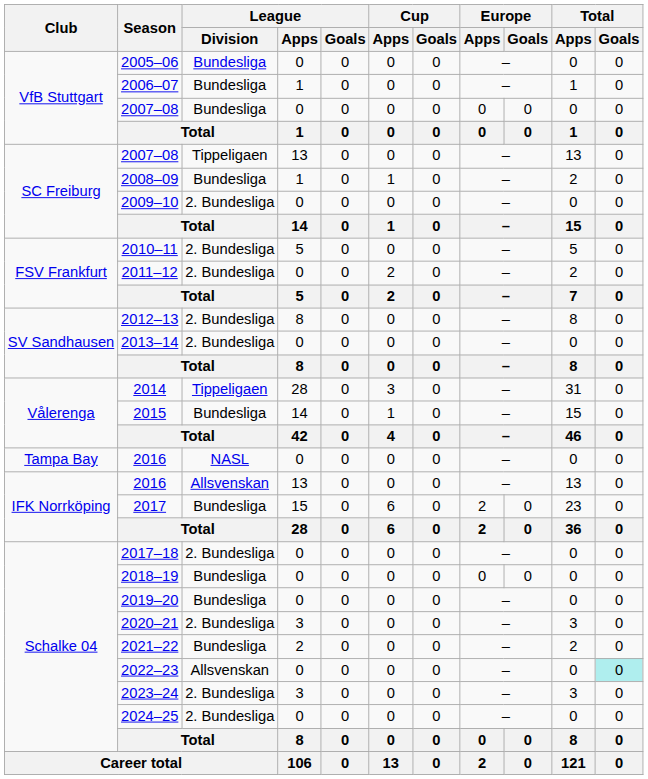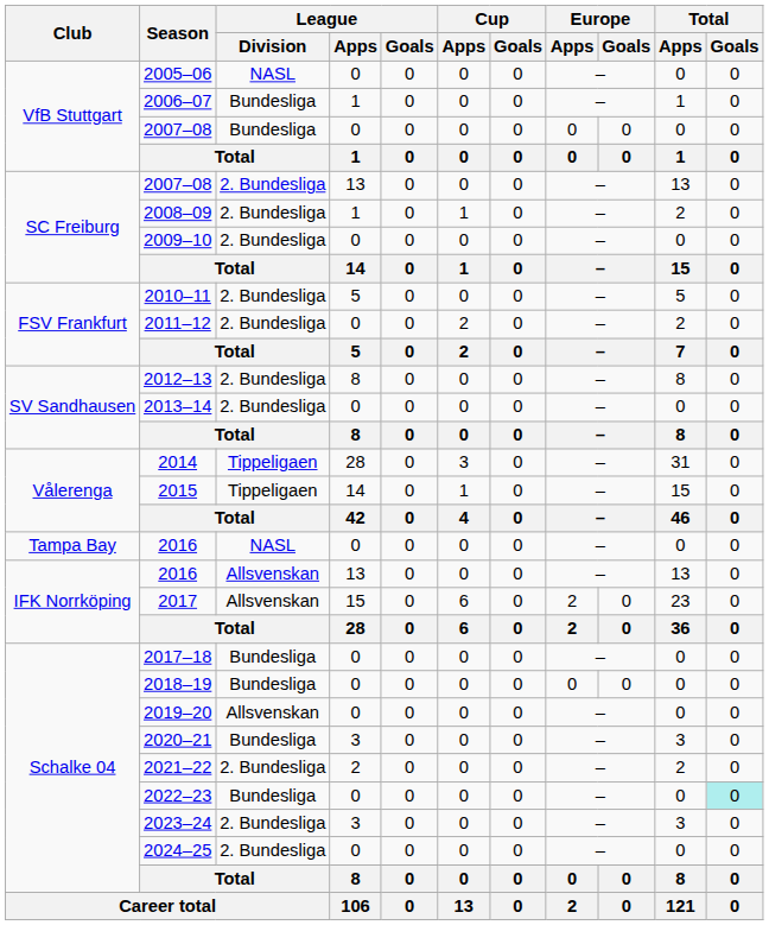2005–06 | League / Division: Bundesliga -> NASL
2007–08 / 13 | League / Division: Tippeligaen -> 2. Bundesliga
2008–09 | League / Division: Bundesliga -> 2. Bundesliga
2015 | League / Division: Bundesliga -> Tippeligaen
2017 | League / Division: Bundesliga -> Allsvenskan
2017–18 | League / Division: 2. Bundesliga -> Bundesliga
2019–20 | League / Division: Bundesliga -> Allsvenskan
2020–21 | League / Division: 2. Bundesliga -> Bundesliga
2021–22 | League / Division: Bundesliga -> 2. Bundesliga
2022–23 | League / Division: Allsvenskan -> Bundesliga
